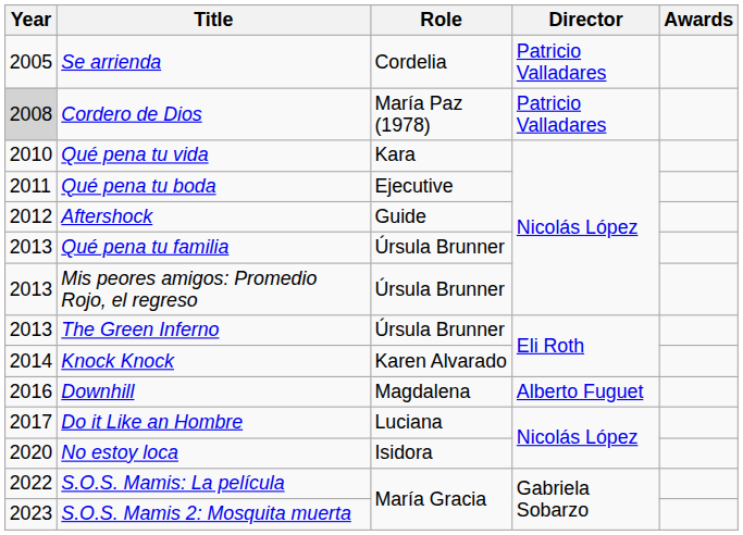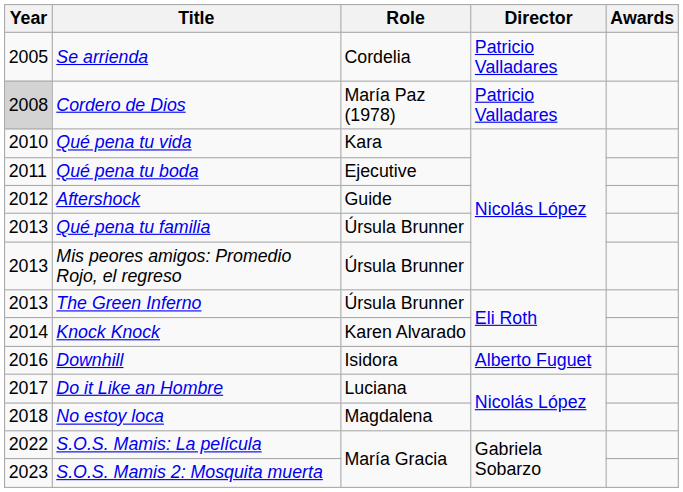Downhill | Role: Magdalena -> Isidora
No estoy loca | Year: 2020 -> 2018
No estoy loca | Role: Isidora -> Magdalena
